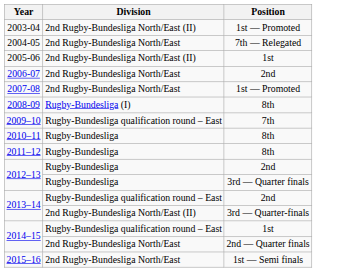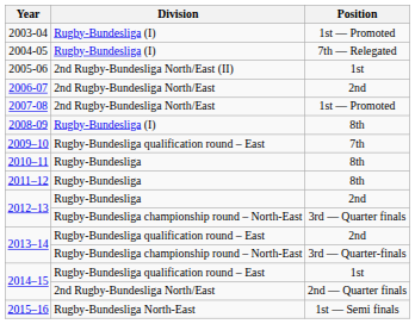2003-04 | Division: 2nd Rugby-Bundesliga North/East (II) -> Rugby-Bundesliga (I)
2004-05 | Division: 2nd Rugby-Bundesliga North/East -> Rugby-Bundesliga (I)
2012–13 / 3rd — Quarter finals | Division: Rugby-Bundesliga -> Rugby-Bundesliga championship round – North-East
2013–14 / 3rd — Quarter-finals | Division: 2nd Rugby-Bundesliga North/East (II) -> Rugby-Bundesliga championship round – North-East
2015–16 | Division: 2nd Rugby-Bundesliga North/East -> Rugby-Bundesliga North-East
